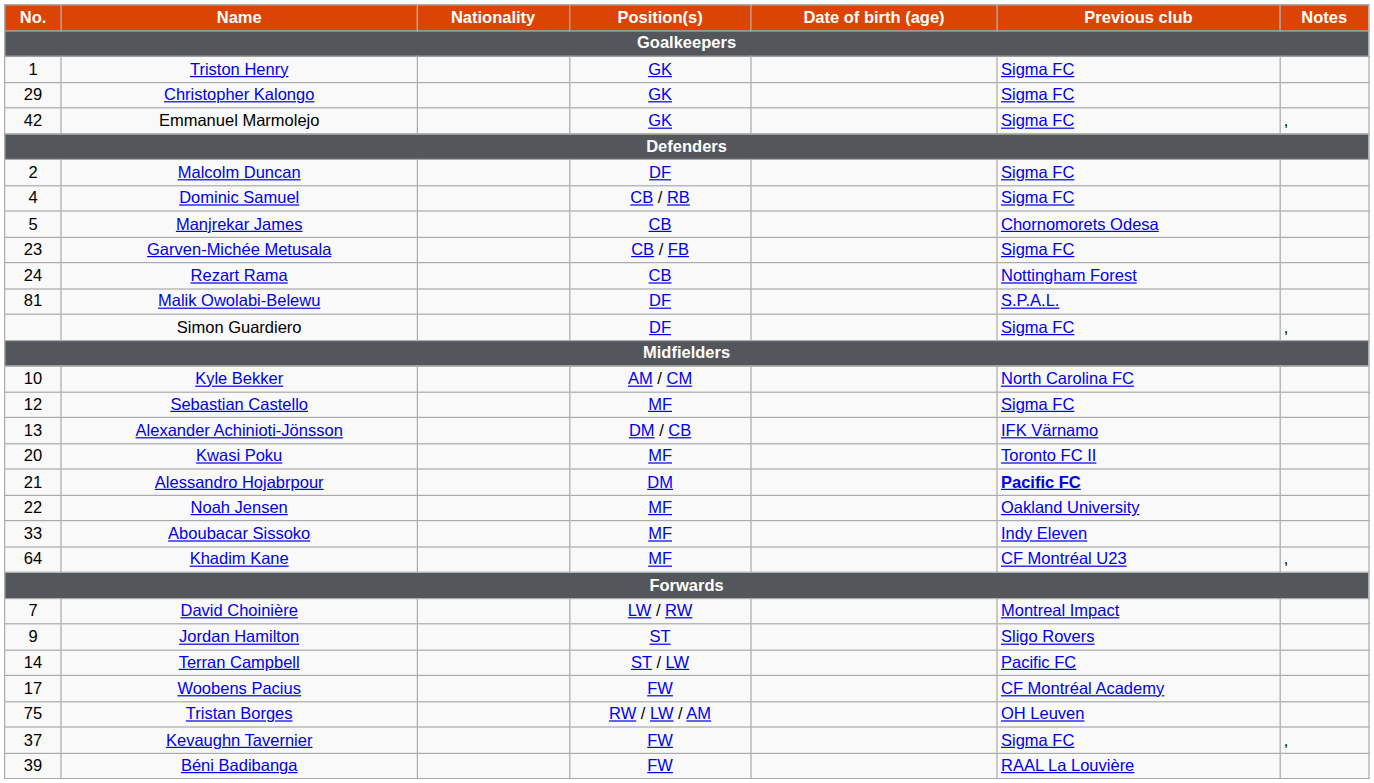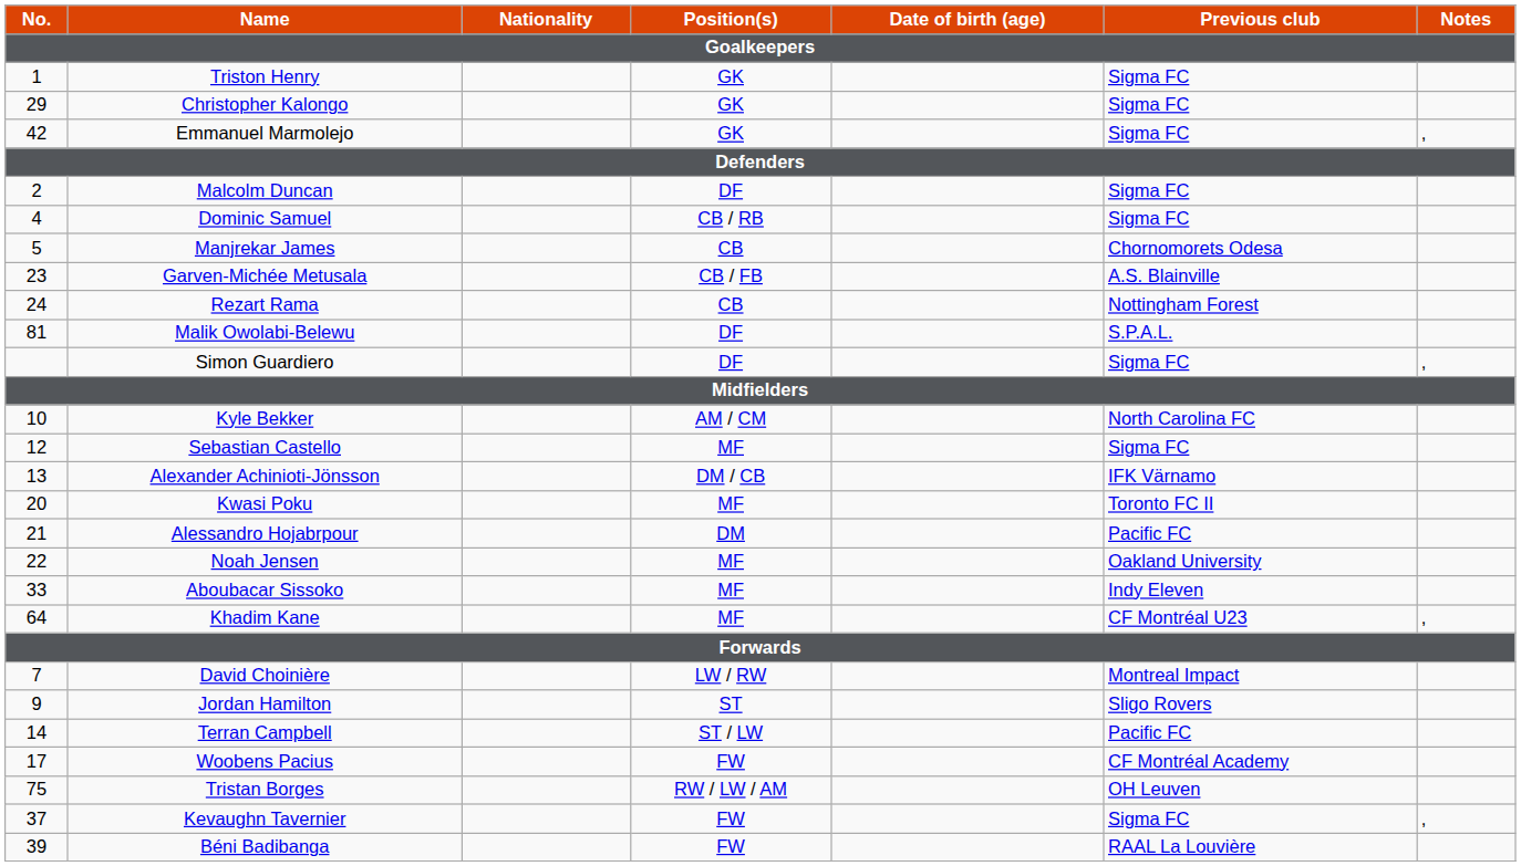Garven-Michée Metusala | Previous club: Sigma FC -> A.S. Blainville
Alessandro Hojabrpour | Previous club: bold -> normal
